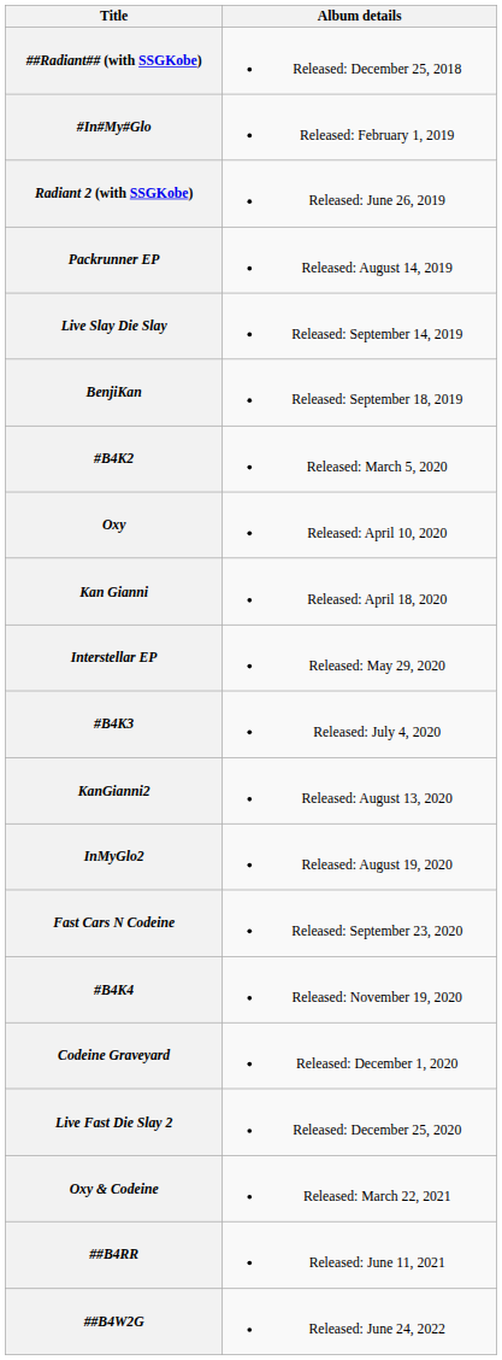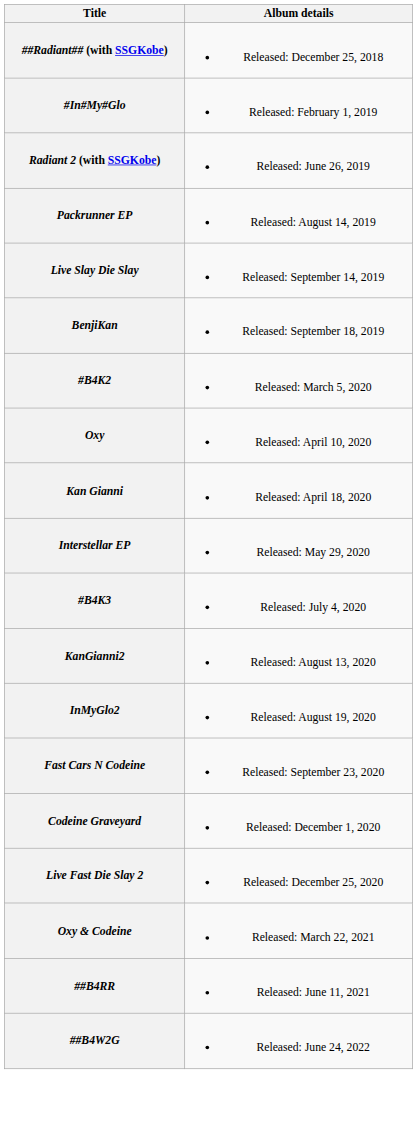- row: #B4K4 | Released: November 19, 2020
